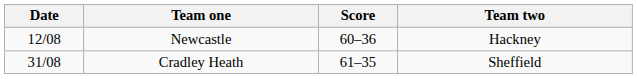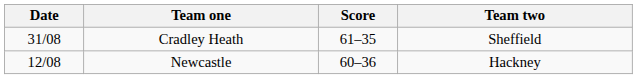rows swapped: Newcastle <-> Cradley Heath
